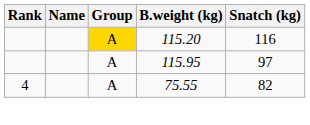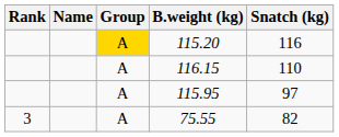+ row: A | 116.15 | 110
75.55 | Rank: 4 -> 3
